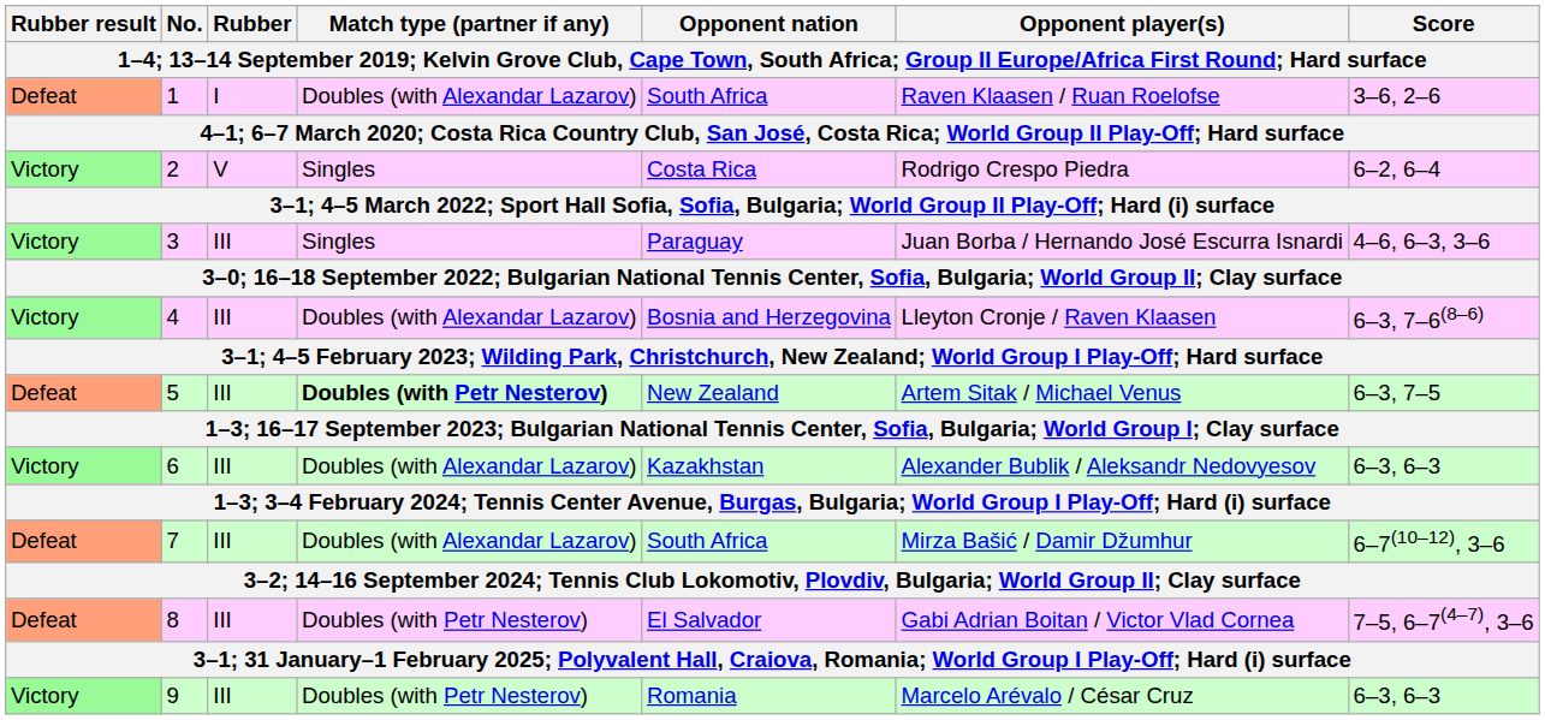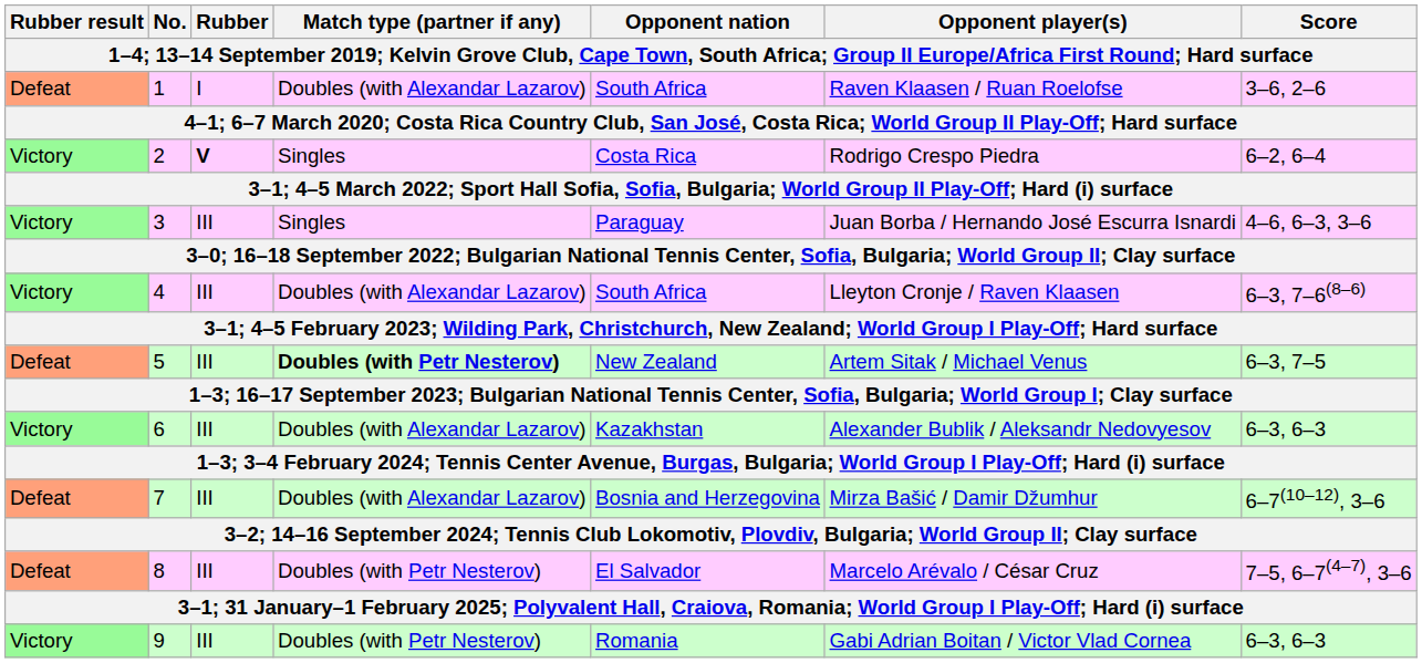2 | Rubber: normal -> bold
4 | Opponent nation: Bosnia and Herzegovina -> South Africa
7 | Opponent nation: South Africa -> Bosnia and Herzegovina
8 | Opponent player(s): Gabi Adrian Boitan / Victor Vlad Cornea -> Marcelo Arévalo / César Cruz
9 | Opponent player(s): Marcelo Arévalo / César Cruz -> Gabi Adrian Boitan / Victor Vlad Cornea
